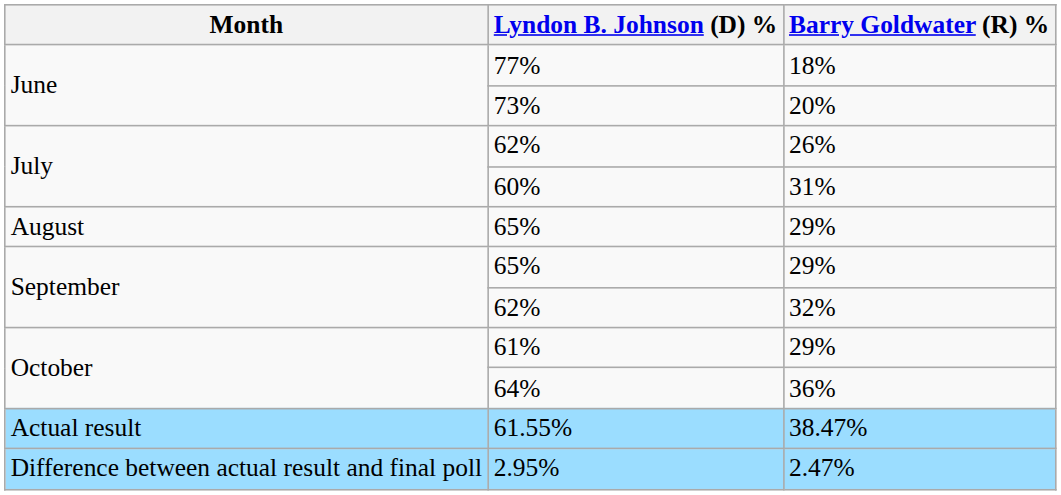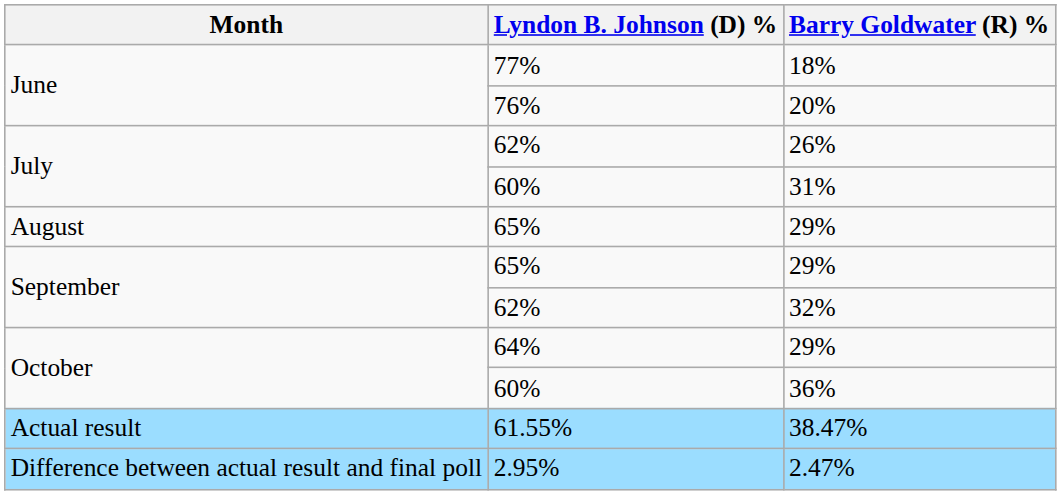20% | Lyndon B. Johnson (D) %: 73% -> 76%
October / 29% | Lyndon B. Johnson (D) %: 61% -> 64%
36% | Lyndon B. Johnson (D) %: 64% -> 60%
